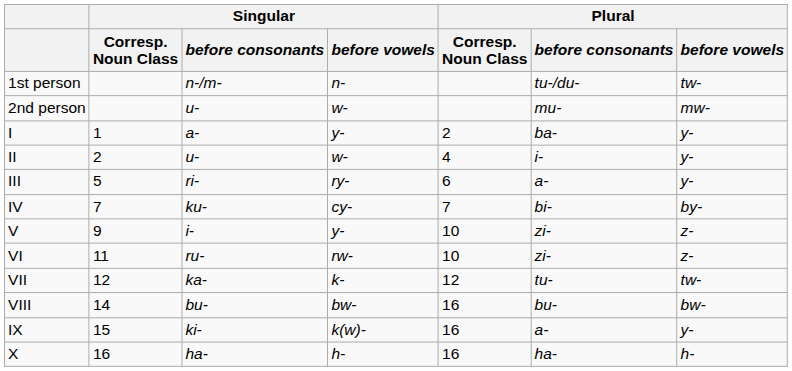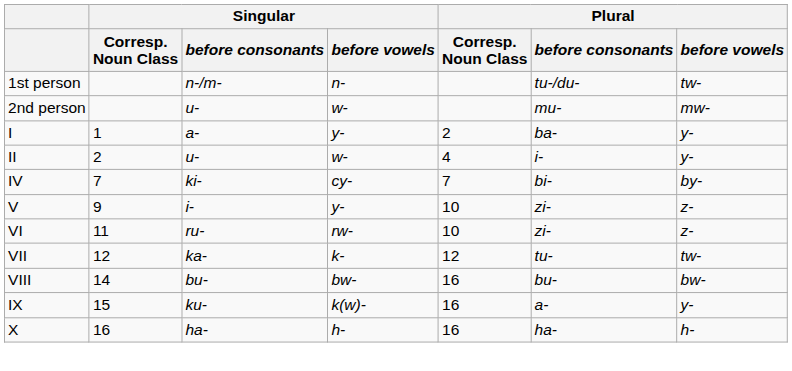- row: III | 5 | ri- | ry- | 6 | a- | y-
IV | Singular / before consonants: ku- -> ki-
IX | Singular / before consonants: ki- -> ku-
